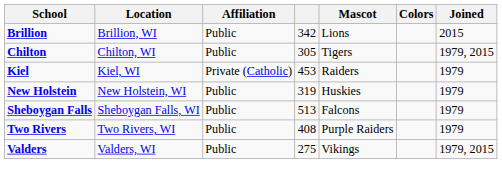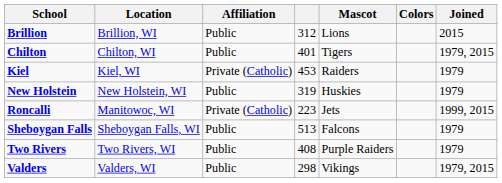Brillion | column 4: 342 -> 312
Chilton | column 4: 305 -> 401
+ row: Roncalli | Manitowoc, WI | Private (Catholic) | 223 | Jets | 1999, 2015
Valders | column 4: 275 -> 298
